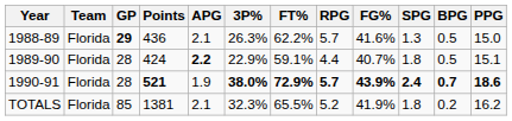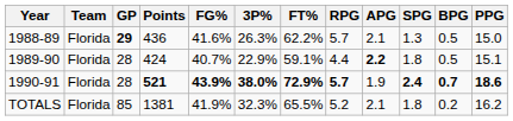columns swapped: FG% <-> APG
